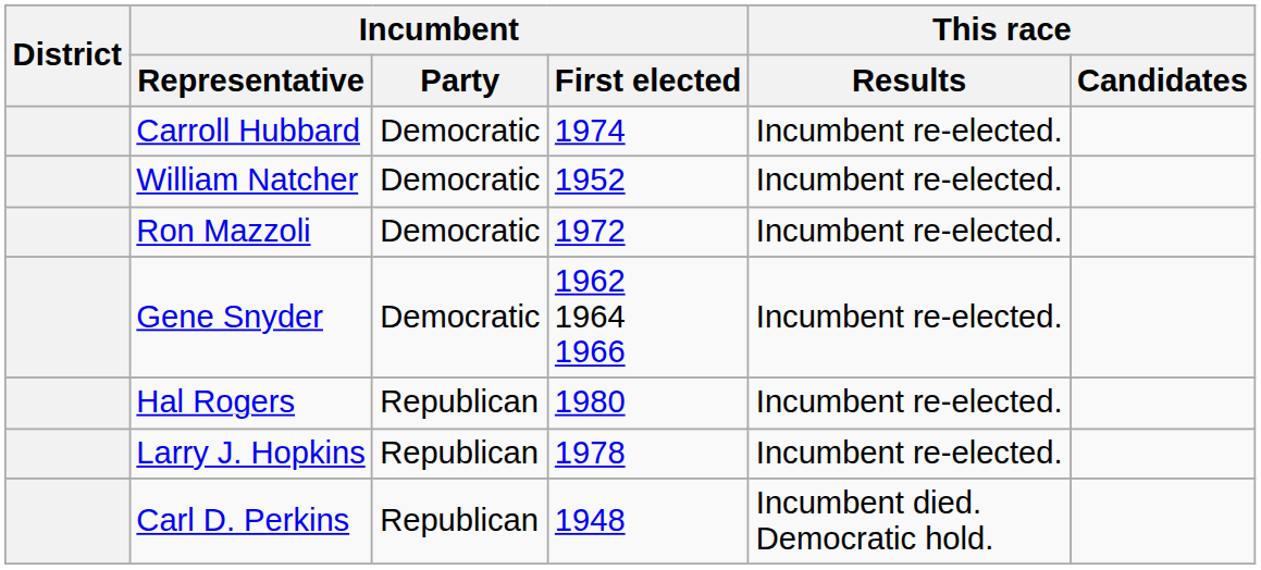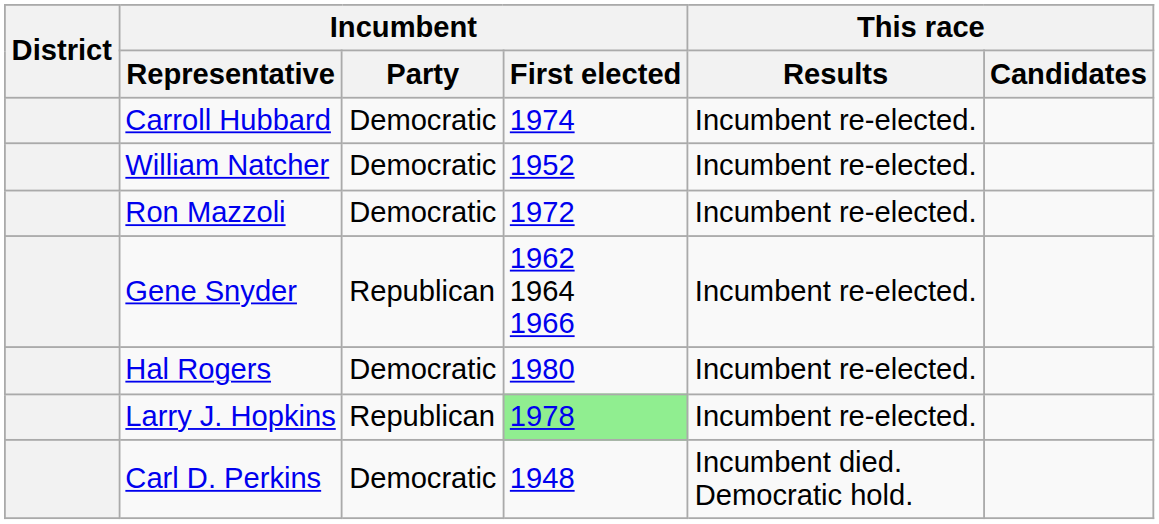Gene Snyder | Incumbent / Party: Democratic -> Republican
Hal Rogers | Incumbent / Party: Republican -> Democratic
Larry J. Hopkins | Incumbent / First elected: no background -> lightgreen background
Carl D. Perkins | Incumbent / Party: Republican -> Democratic
